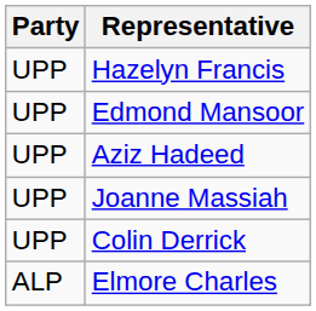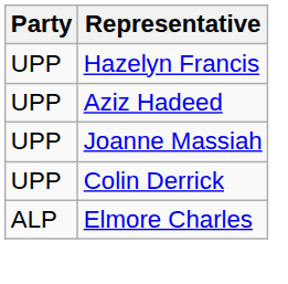- row: UPP | Edmond Mansoor
